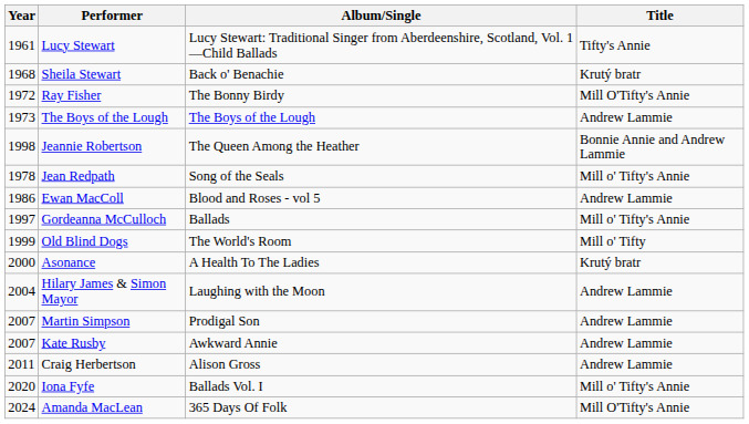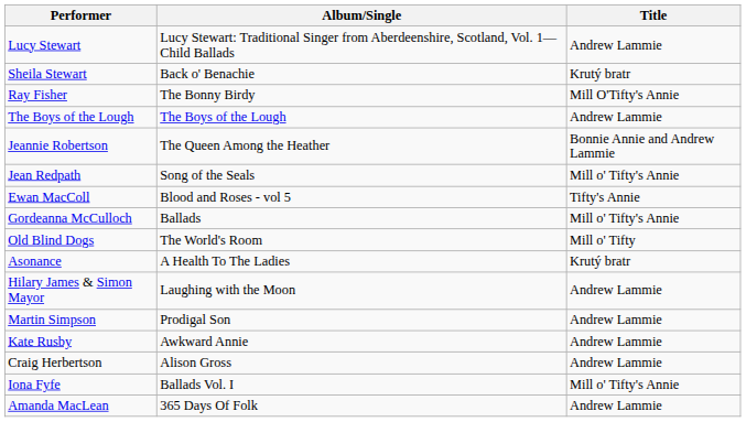- column: Year | 1961 | 1968 | 1972 | 1973 | 1998 | 1978 | 1986 | 1997 | 1999 | 2000 | 2004 | 2007 | 2007 | 2011 | 2020 | 2024
Lucy Stewart | Title: Tifty's Annie -> Andrew Lammie
Ewan MacColl | Title: Andrew Lammie -> Tifty's Annie
Amanda MacLean | Title: Mill O'Tifty's Annie -> Andrew Lammie
